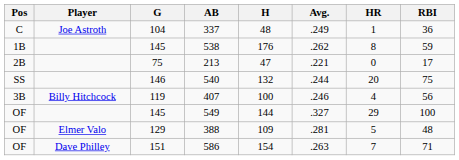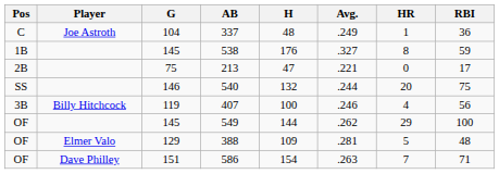538 | Avg.: .262 -> .327
549 | Avg.: .327 -> .262
